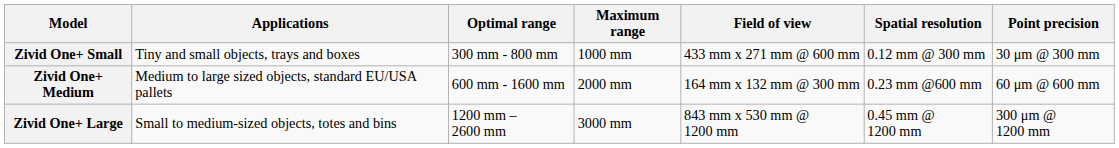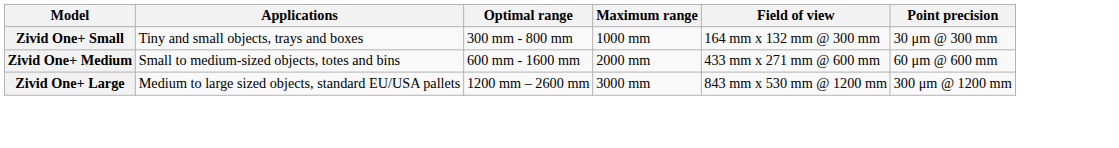- column: Spatial resolution | 0.12 mm @ 300 mm | 0.23 mm @600 mm | 0.45 mm @ 1200 mm
Zivid One+ Small | Field of view: 433 mm x 271 mm @ 600 mm -> 164 mm x 132 mm @ 300 mm
Zivid One+ Medium | Applications: Medium to large sized objects, standard EU/USA pallets -> Small to medium-sized objects, totes and bins
Zivid One+ Medium | Field of view: 164 mm x 132 mm @ 300 mm -> 433 mm x 271 mm @ 600 mm
Zivid One+ Large | Applications: Small to medium-sized objects, totes and bins -> Medium to large sized objects, standard EU/USA pallets
